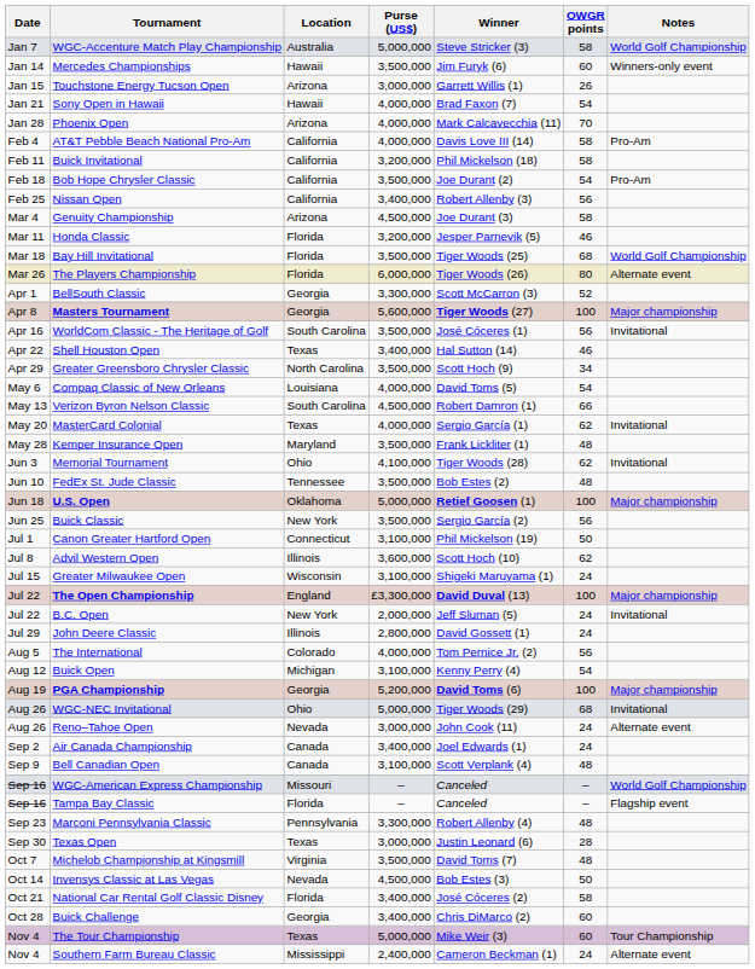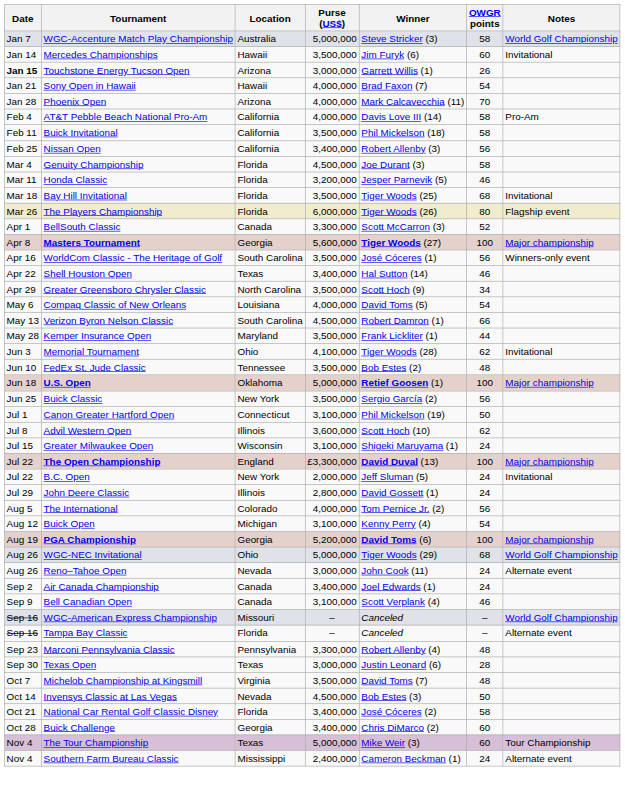Mercedes Championships | Notes: Winners-only event -> Invitational
Touchstone Energy Tucson Open | Date: normal -> bold
Buick Invitational | Purse (US$): 3,200,000 -> 3,500,000
- row: Feb 18 | Bob Hope Chrysler Classic | California | 3,500,000 | Joe Durant (2) | 54 | Pro-Am
Genuity Championship | Location: Arizona -> Florida
Bay Hill Invitational | Notes: World Golf Championship -> Invitational
The Players Championship | Notes: Alternate event -> Flagship event
BellSouth Classic | Location: Georgia -> Canada
WorldCom Classic - The Heritage of Golf | Notes: Invitational -> Winners-only event
- row: May 20 | MasterCard Colonial | Texas | 4,000,000 | Sergio García (1) | 62 | Invitational
Kemper Insurance Open | OWGR points: 48 -> 44
WGC-NEC Invitational | Notes: Invitational -> World Golf Championship
Bell Canadian Open | OWGR points: 48 -> 46
Tampa Bay Classic | Notes: Flagship event -> Alternate event
